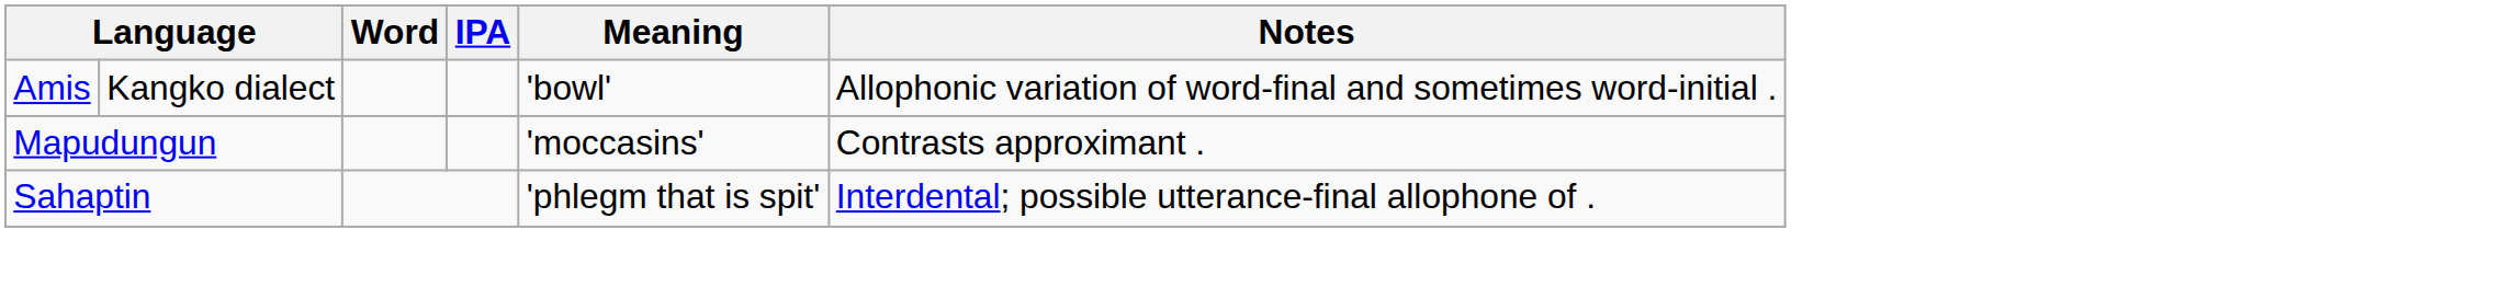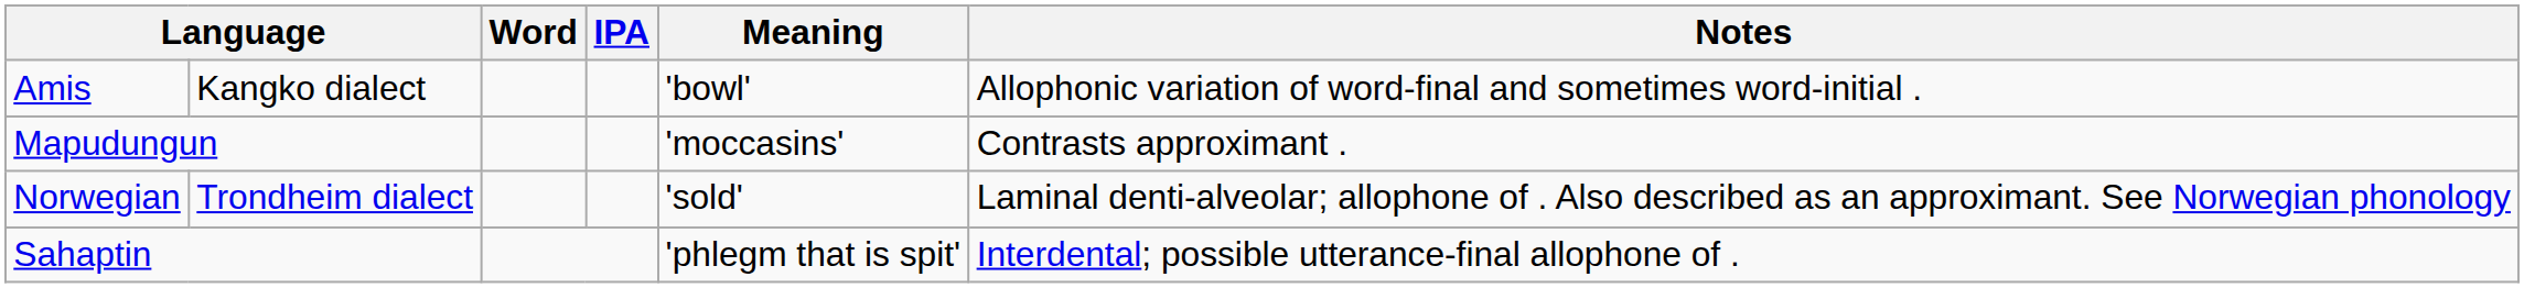+ row: Norwegian | Trondheim dialect | 'sold' | Laminal denti-alveolar; allophone of . Also described as an approximant. See Norwegian phonology
